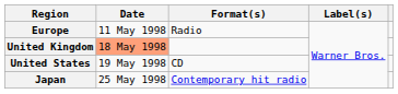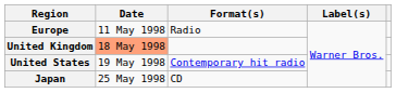United States | Format(s): CD -> Contemporary hit radio
Japan | Format(s): Contemporary hit radio -> CD
